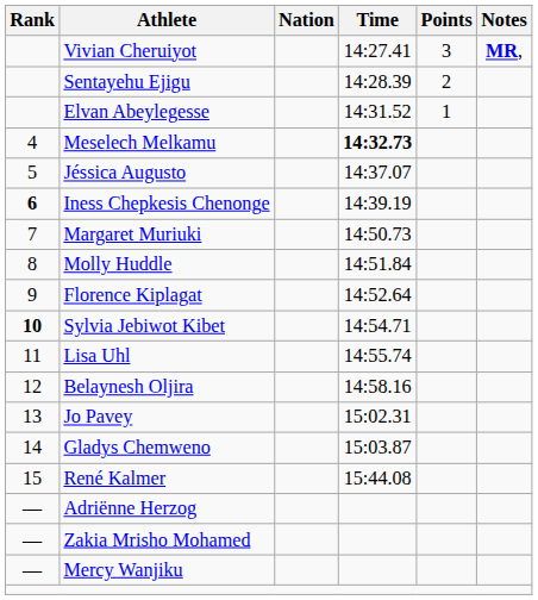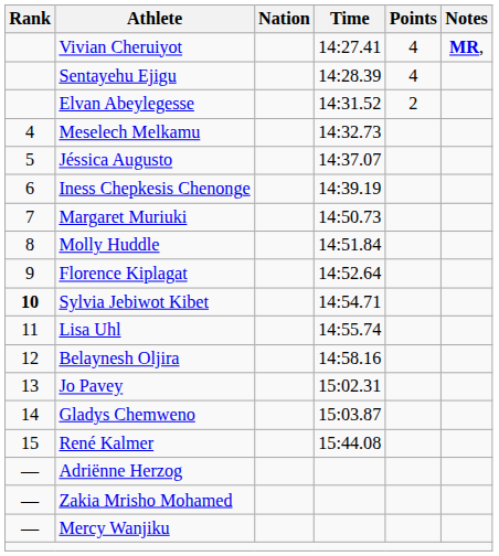Vivian Cheruiyot | Points: 3 -> 4
Sentayehu Ejigu | Points: 2 -> 4
Elvan Abeylegesse | Points: 1 -> 2
Meselech Melkamu | Time: bold -> normal
Iness Chepkesis Chenonge | Rank: bold -> normal
